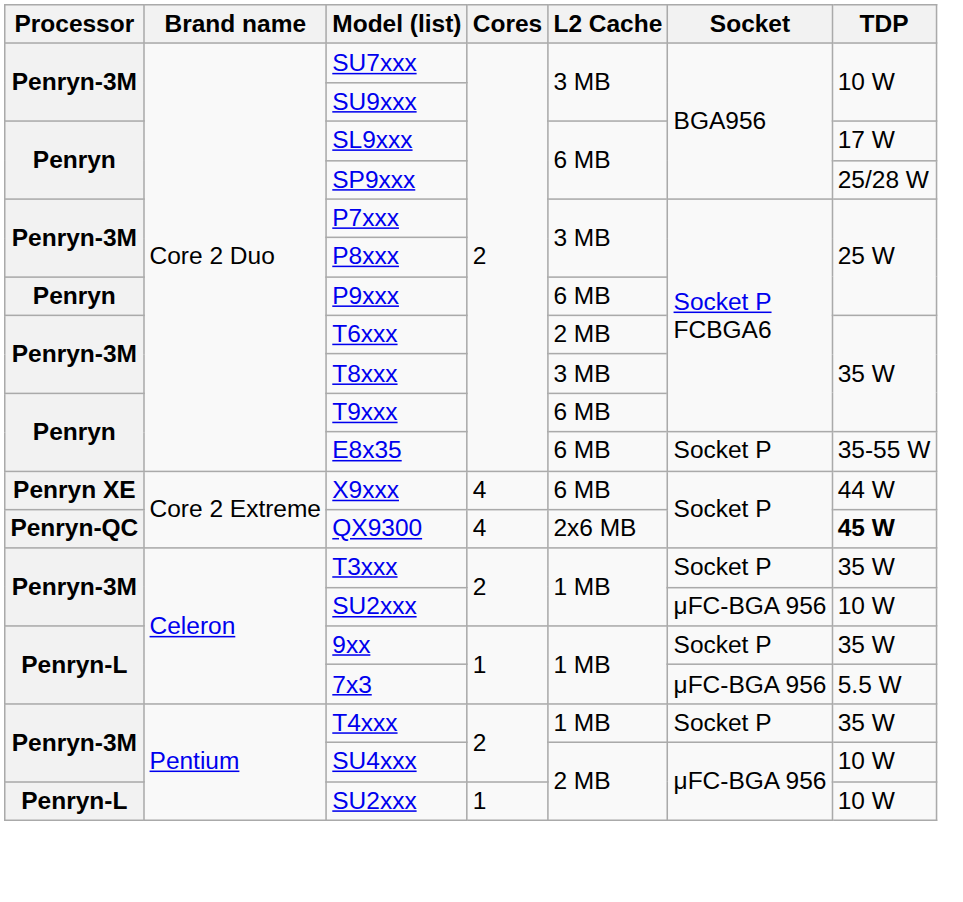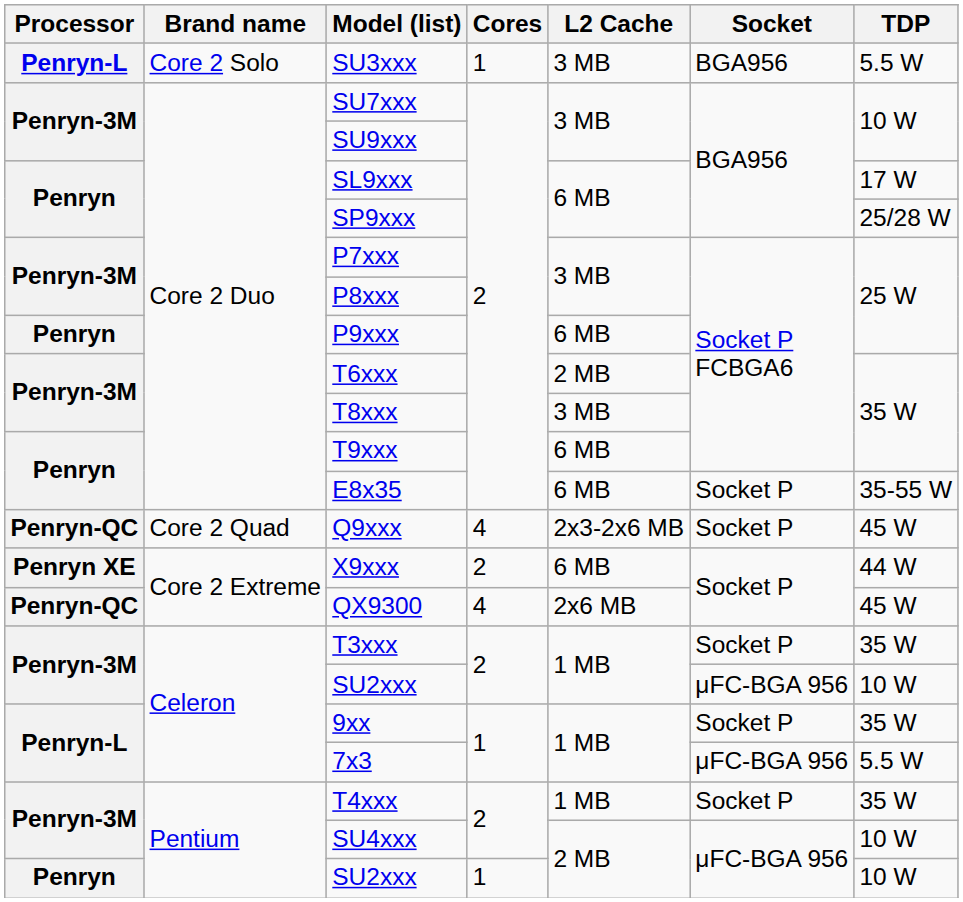+ row: Penryn-L | Core 2 Solo | SU3xxx | 1 | 3 MB | BGA956 | 5.5 W
+ row: Penryn-QC | Core 2 Quad | Q9xxx | 4 | 2x3-2x6 MB | Socket P | 45 W
X9xxx | Cores: 4 -> 2
QX9300 | TDP: bold -> normal
Pentium / SU2xxx | Processor: Penryn-L -> Penryn
